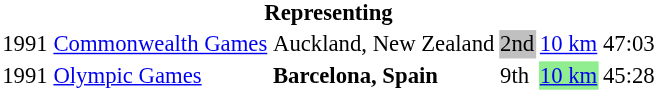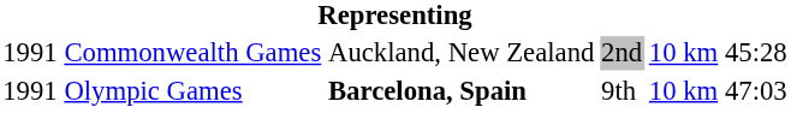Commonwealth Games | column 6: 47:03 -> 45:28
Olympic Games | column 5: lightgreen background -> no background
Olympic Games | column 6: 45:28 -> 47:03
